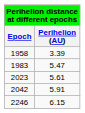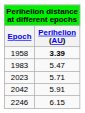1958 | Perihelion (AU): normal -> bold
2023 | Perihelion (AU): 5.61 -> 5.71
